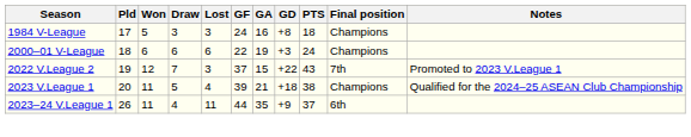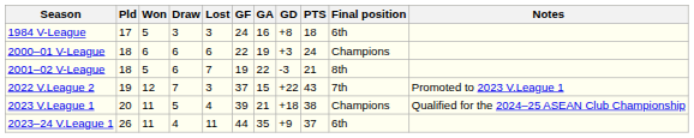1984 V-League | Final position: Champions -> 6th
+ row: 2001–02 V-League | 18 | 5 | 6 | 7 | 19 | 22 | -3 | 21 | 8th
